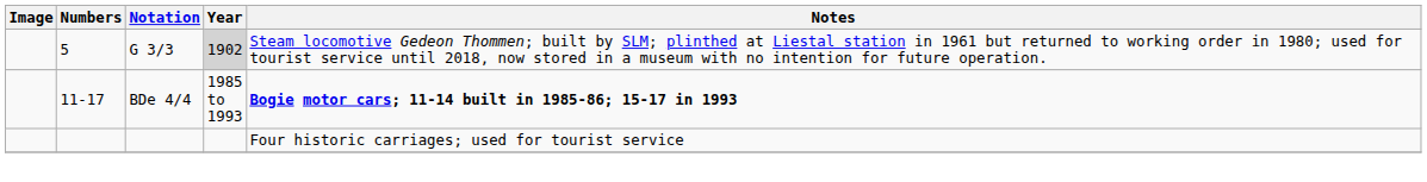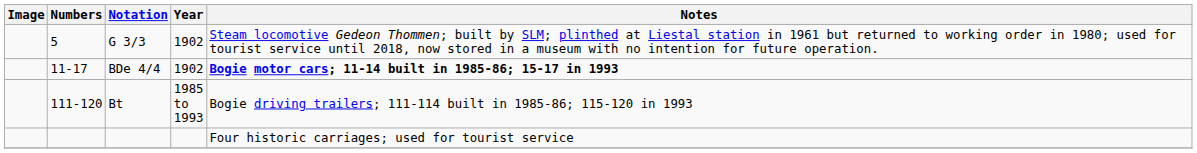G 3/3 | Year: lightgrey background -> no background
BDe 4/4 | Year: 1985 to 1993 -> 1902
+ row: 111-120 | Bt | 1985 to 1993 | Bogie driving trailers; 111-114 built in 1985-86; 115-120 in 1993
